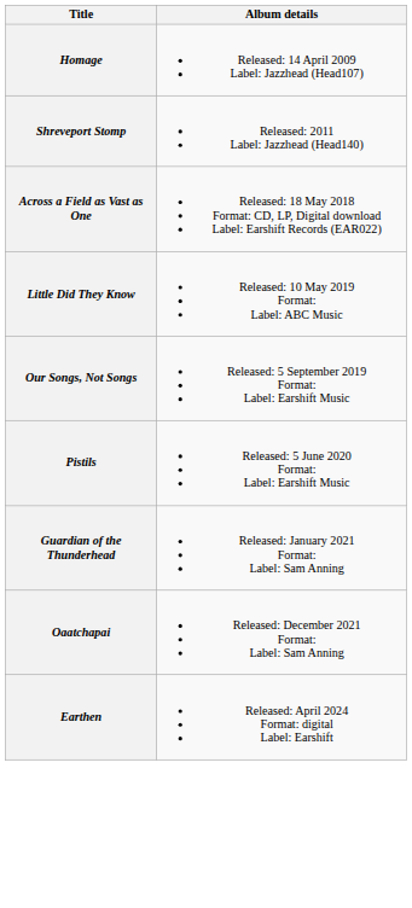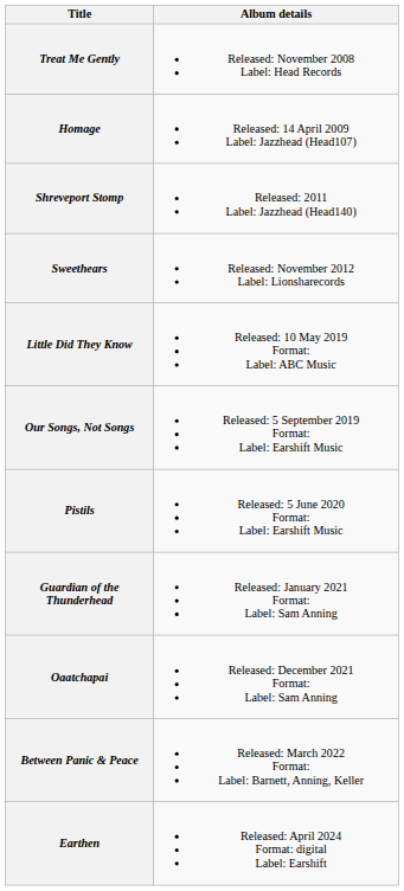+ row: Treat Me Gently | Released: November 2008 Label: Head Records
+ row: Sweethears | Released: November 2012 Label: Lionsharecords
- row: Across a Field as Vast as One | Released: 18 May 2018 Format: CD, LP, Digital download Label: Earshift Records (EAR022)
+ row: Between Panic & Peace | Released: March 2022 Format: Label: Barnett, Anning, Keller
